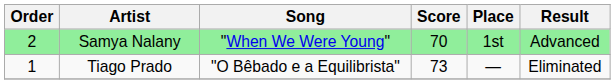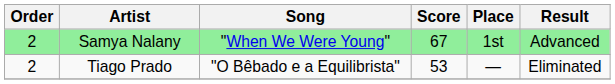Samya Nalany | Score: 70 -> 67
Tiago Prado | Order: 1 -> 2
Tiago Prado | Score: 73 -> 53
